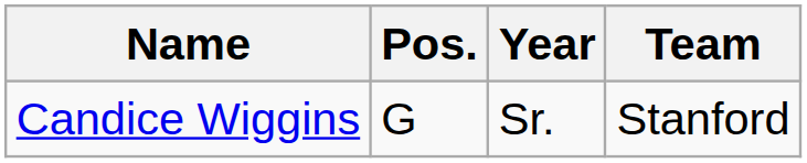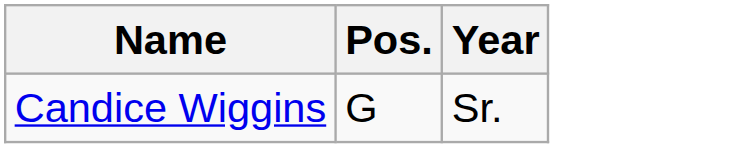- column: Team | Stanford
